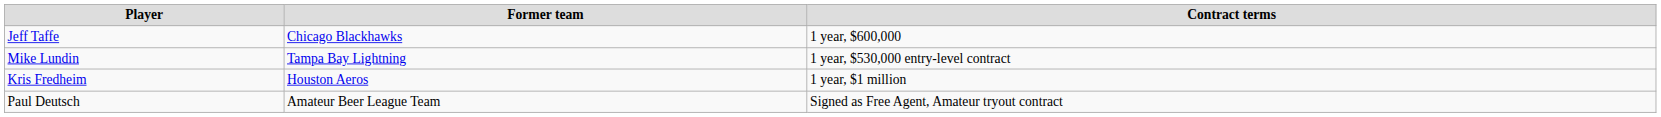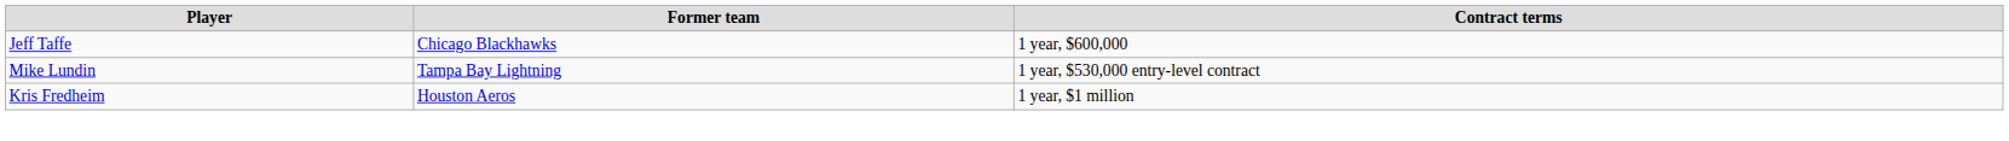- row: Paul Deutsch | Amateur Beer League Team | Signed as Free Agent, Amateur tryout contract
